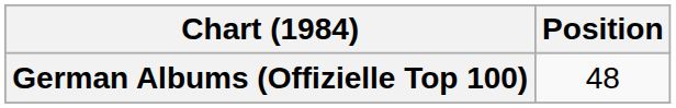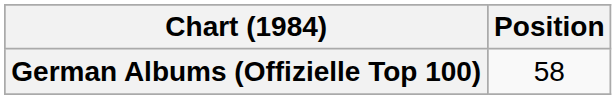German Albums (Offizielle Top 100) | Position: 48 -> 58
